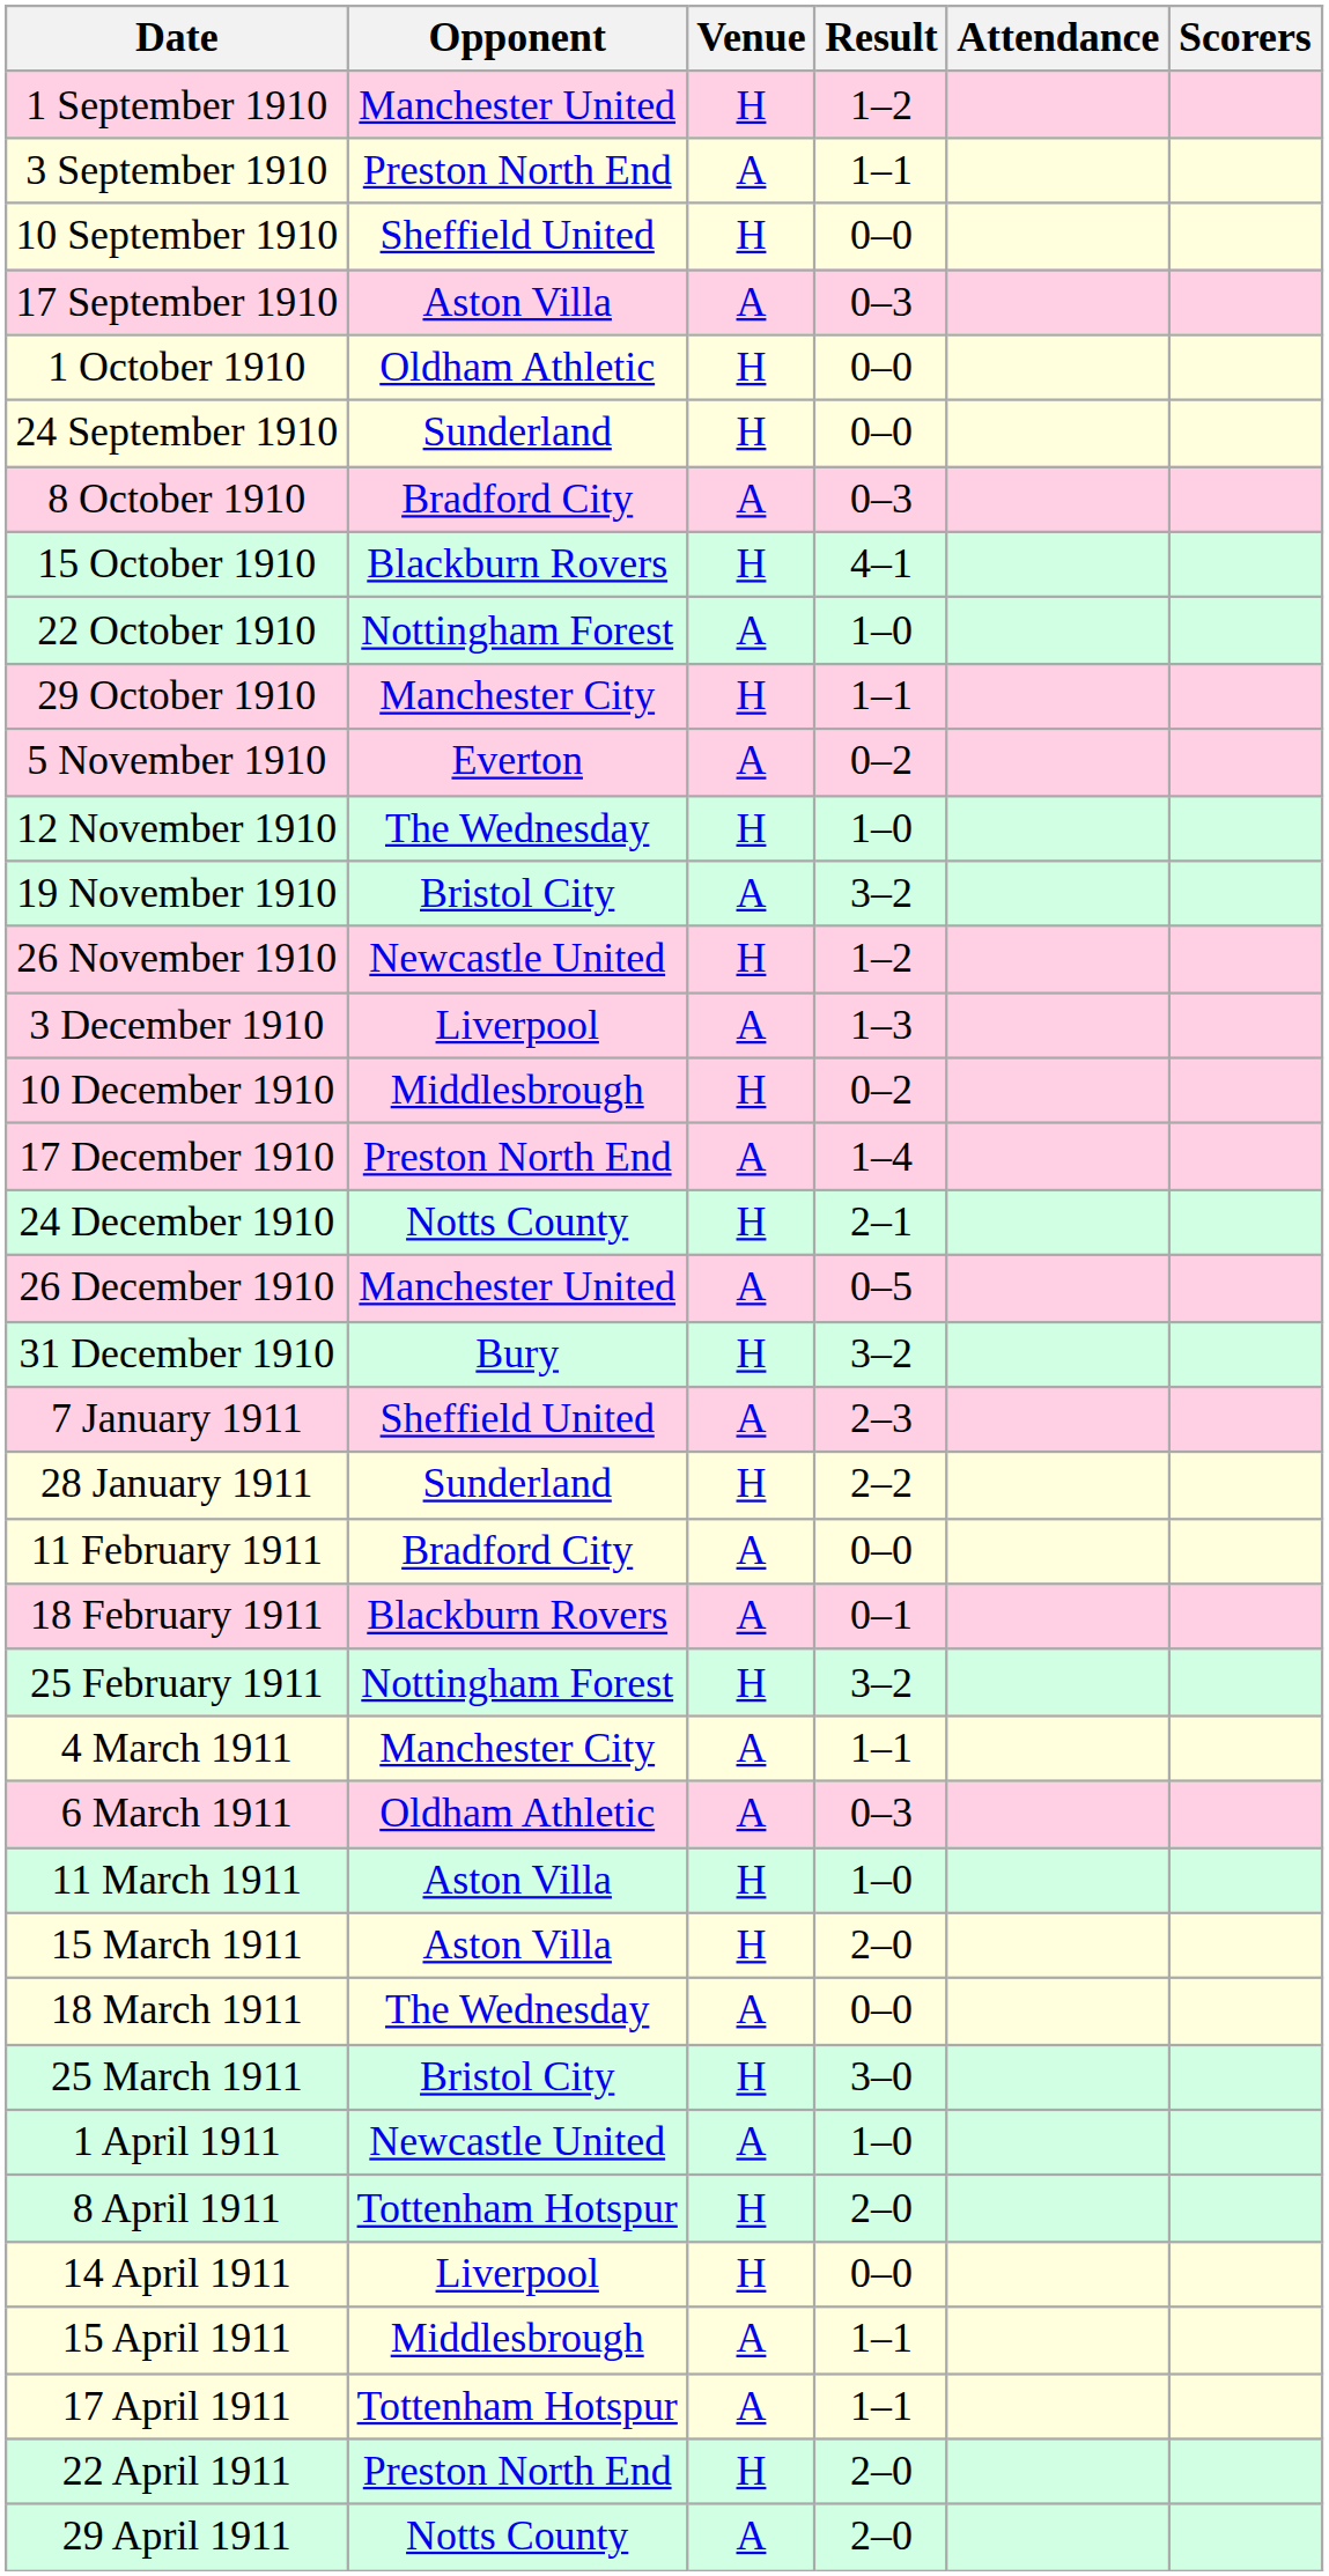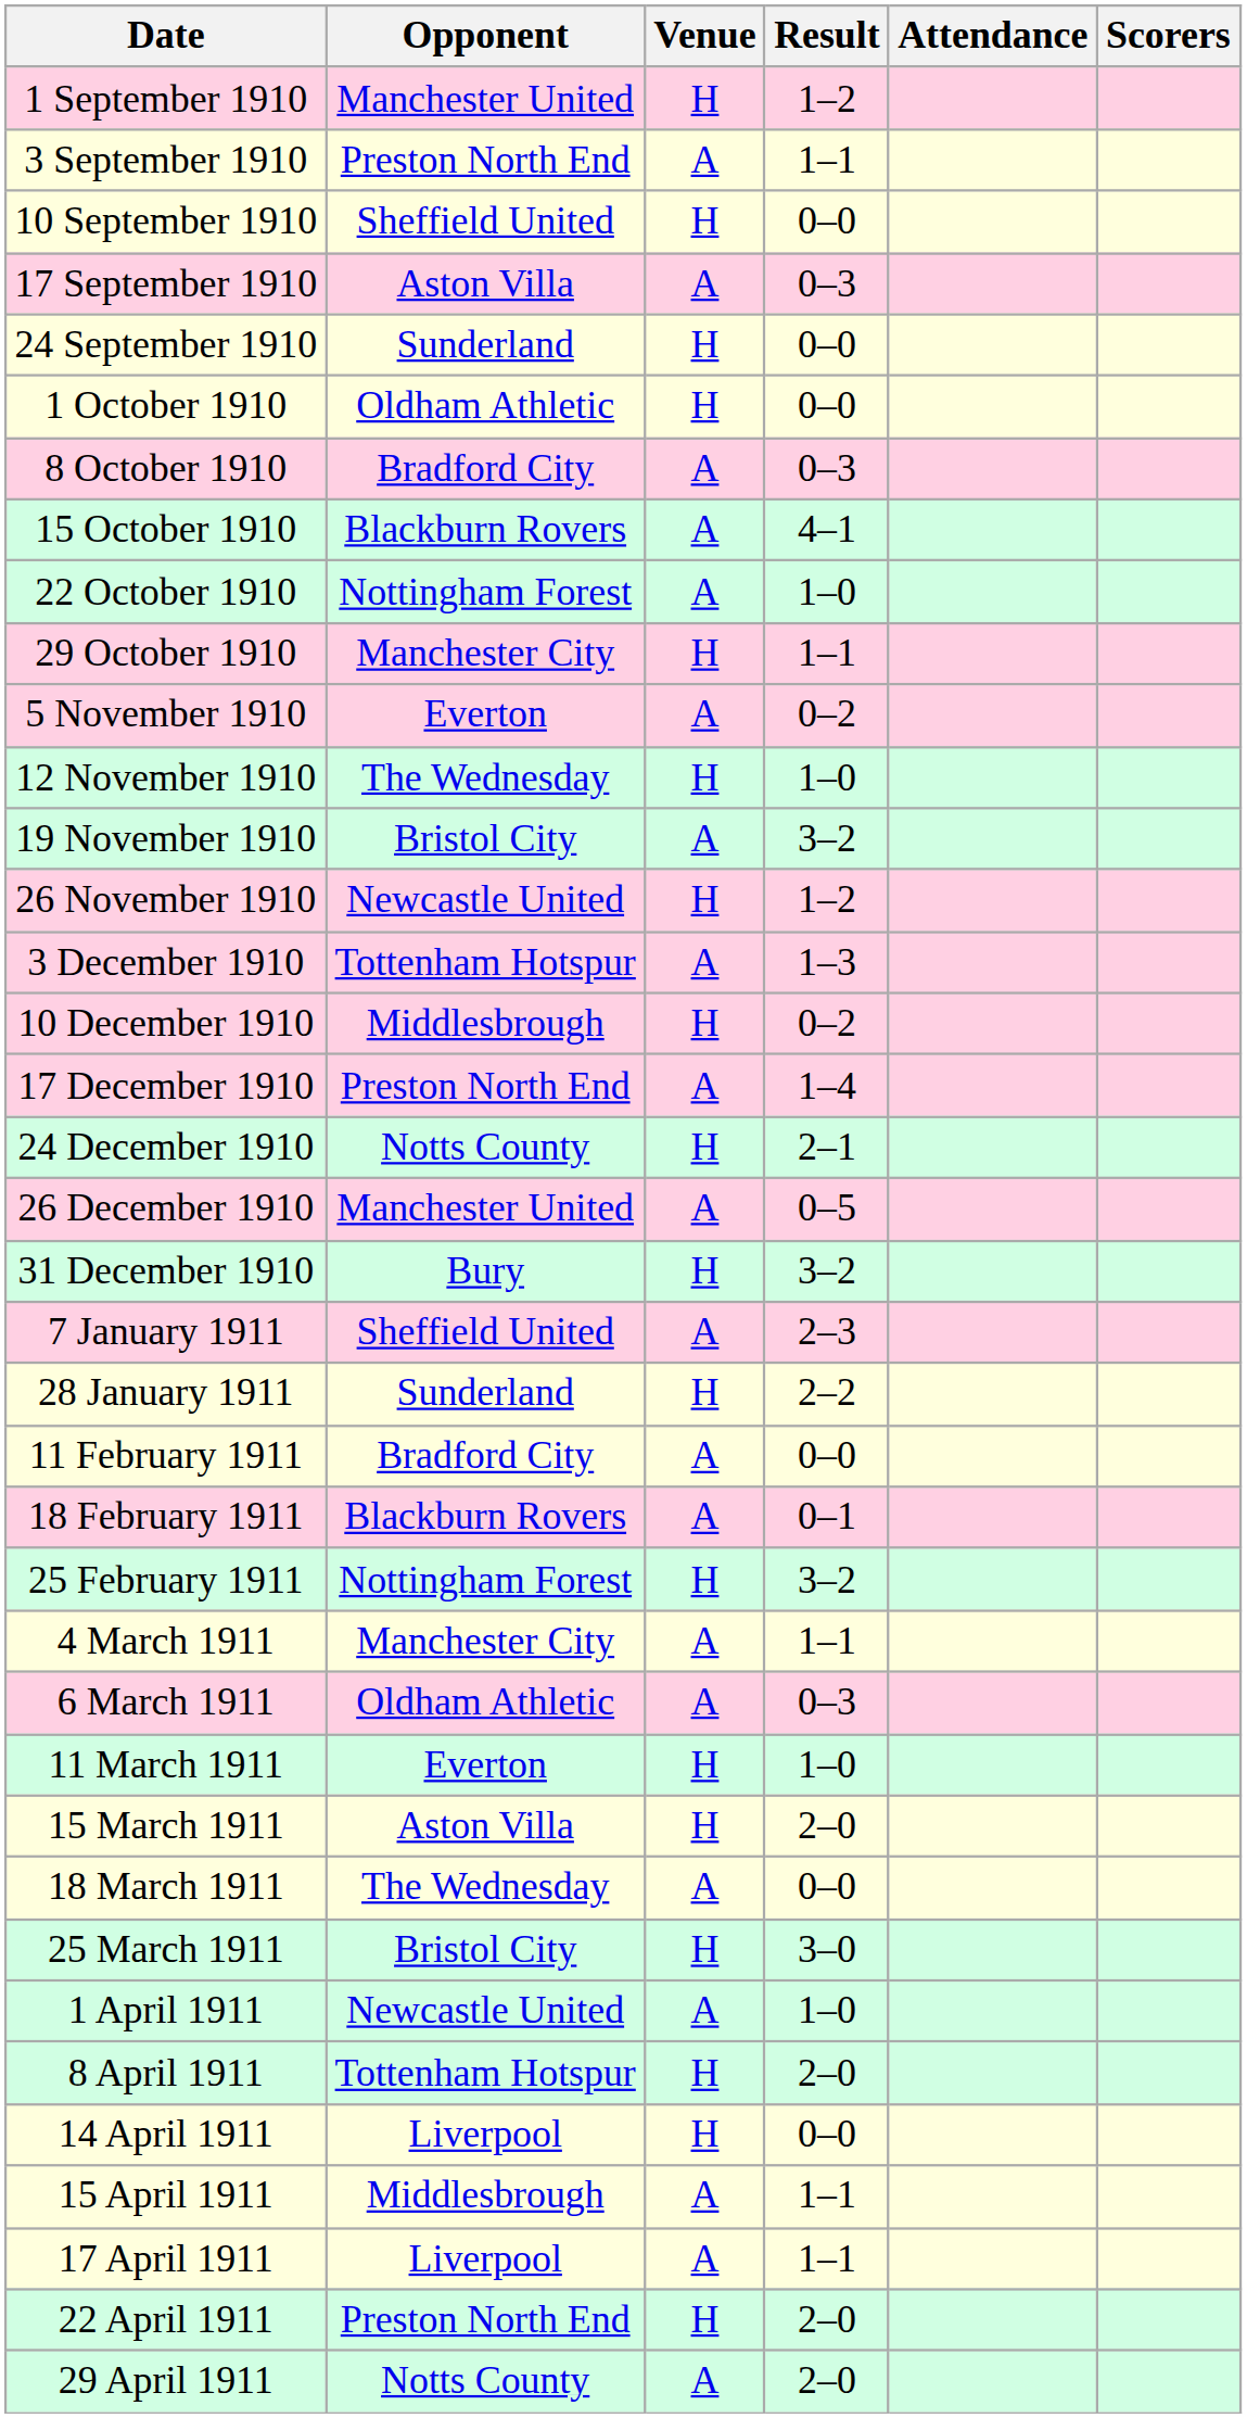rows swapped: 24 September 1910 <-> 1 October 1910
15 October 1910 | Venue: H -> A
3 December 1910 | Opponent: Liverpool -> Tottenham Hotspur
11 March 1911 | Opponent: Aston Villa -> Everton
17 April 1911 | Opponent: Tottenham Hotspur -> Liverpool
